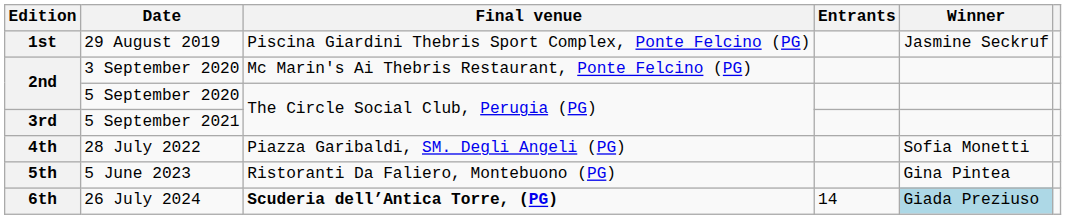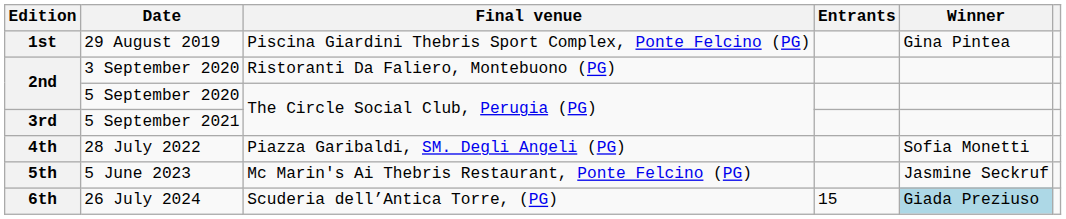29 August 2019 | Winner: Jasmine Seckruf -> Gina Pintea
3 September 2020 | Final venue: Mc Marin's Ai Thebris Restaurant, Ponte Felcino (PG) -> Ristoranti Da Faliero, Montebuono (PG)
5 June 2023 | Final venue: Ristoranti Da Faliero, Montebuono (PG) -> Mc Marin's Ai Thebris Restaurant, Ponte Felcino (PG)
5 June 2023 | Winner: Gina Pintea -> Jasmine Seckruf
26 July 2024 | Final venue: bold -> normal
26 July 2024 | Entrants: 14 -> 15
